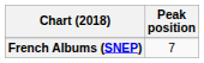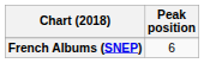French Albums (SNEP) | Peak position: 7 -> 6
